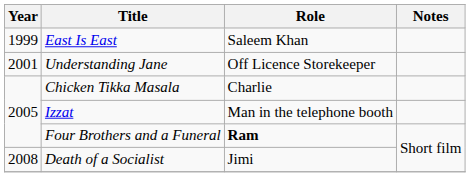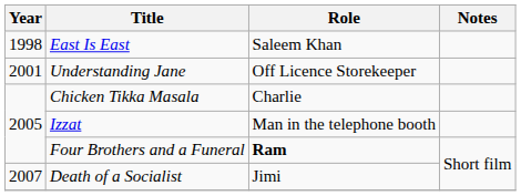East Is East | Year: 1999 -> 1998
Death of a Socialist | Year: 2008 -> 2007
